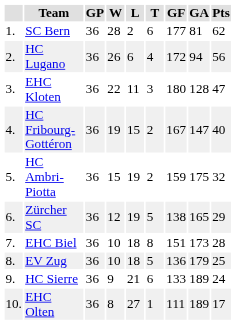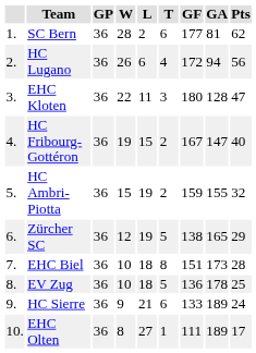HC Ambri-Piotta | GA: 175 -> 155
EV Zug | GA: 179 -> 178
